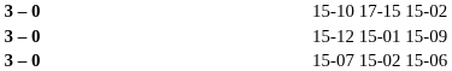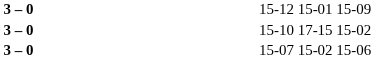rows swapped: 15-12 15-01 15-09 <-> 15-10 17-15 15-02
